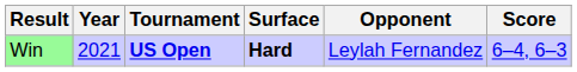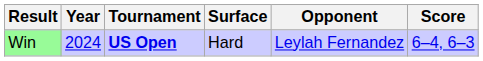Win | Year: 2021 -> 2024
Win | Surface: bold -> normal
